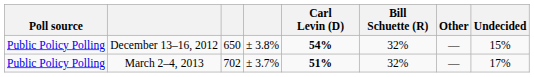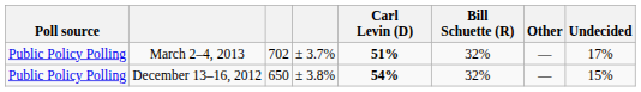rows swapped: December 13–16, 2012 <-> March 2–4, 2013
